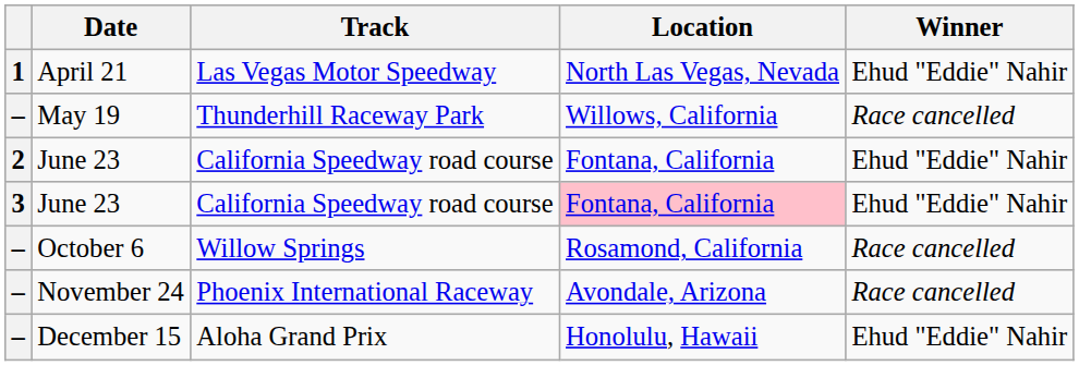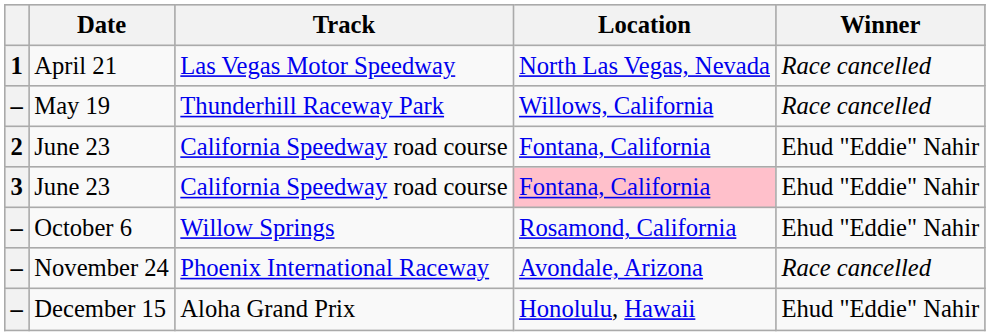April 21 | Winner: Ehud "Eddie" Nahir -> Race cancelled
October 6 | Winner: Race cancelled -> Ehud "Eddie" Nahir
